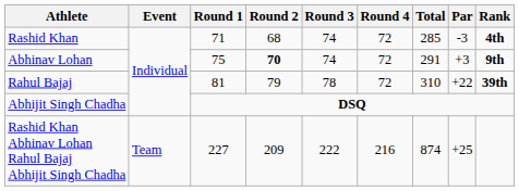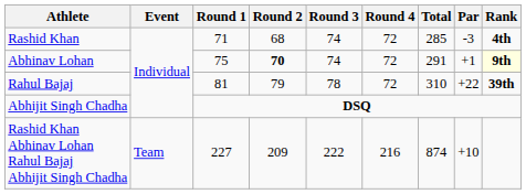Abhinav Lohan | Par: +3 -> +1
Abhinav Lohan | Rank: no background -> lightyellow background
Rashid Khan Abhinav Lohan Rahul Bajaj Abhijit Singh Chadha | Par: +25 -> +10
